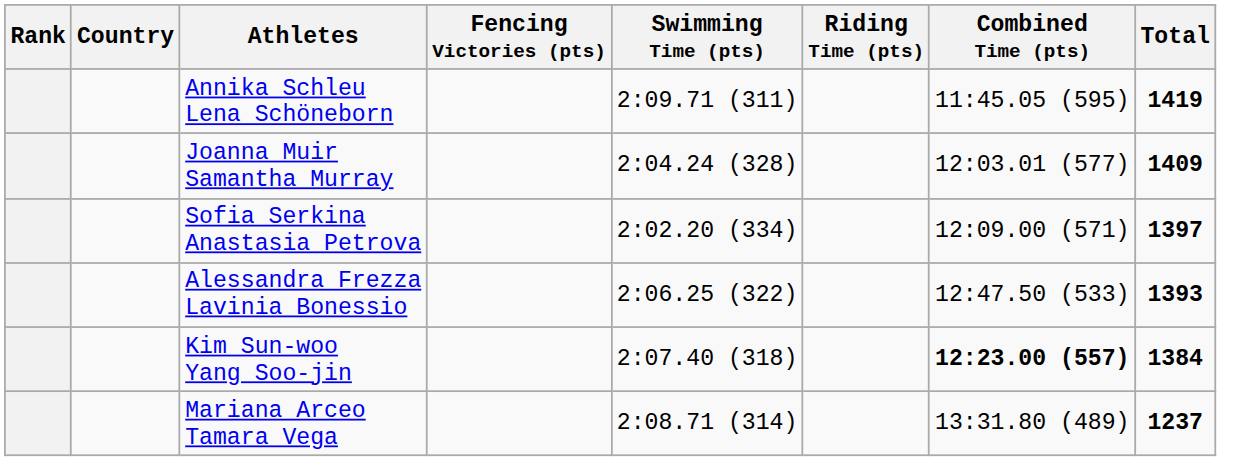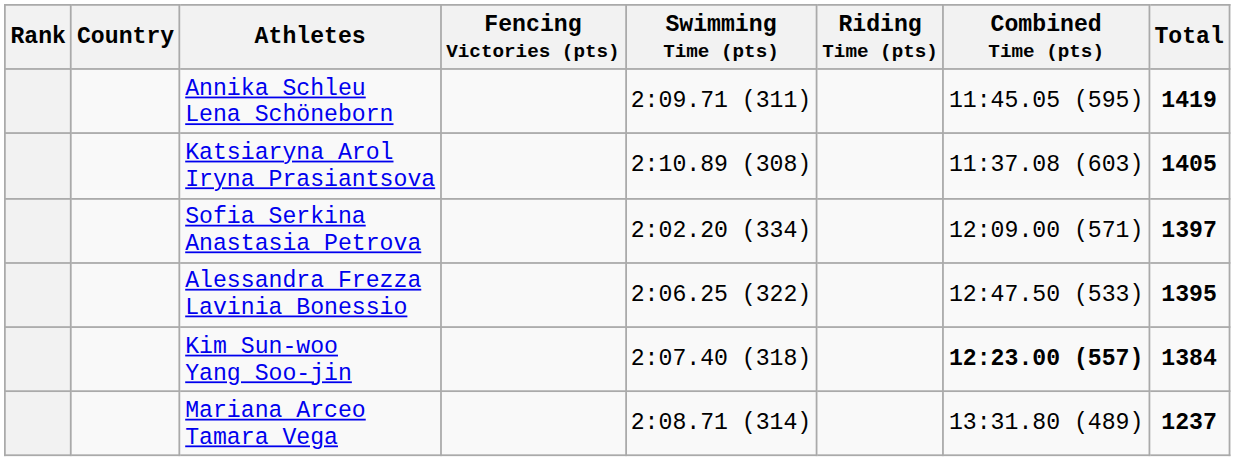- row: Joanna Muir Samantha Murray | 2:04.24 (328) | 12:03.01 (577) | 1409
+ row: Katsiaryna Arol Iryna Prasiantsova | 2:10.89 (308) | 11:37.08 (603) | 1405
Alessandra Frezza Lavinia Bonessio | Total: 1393 -> 1395
